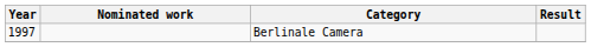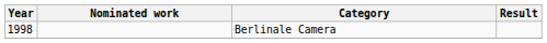Berlinale Camera | Year: 1997 -> 1998
